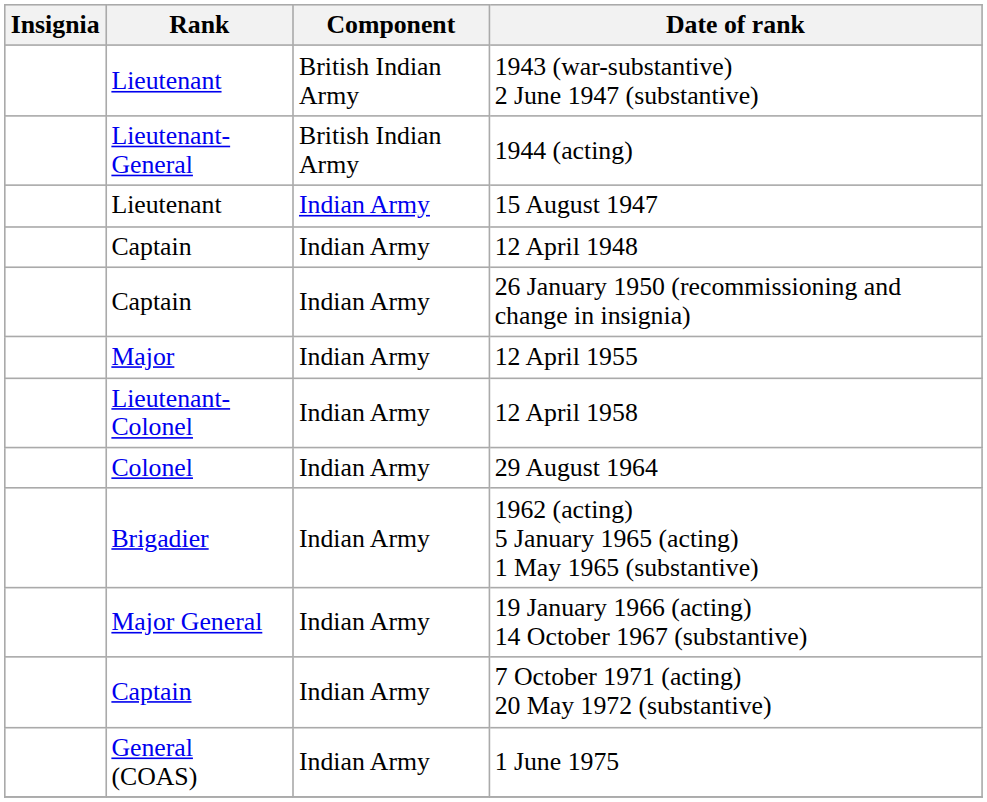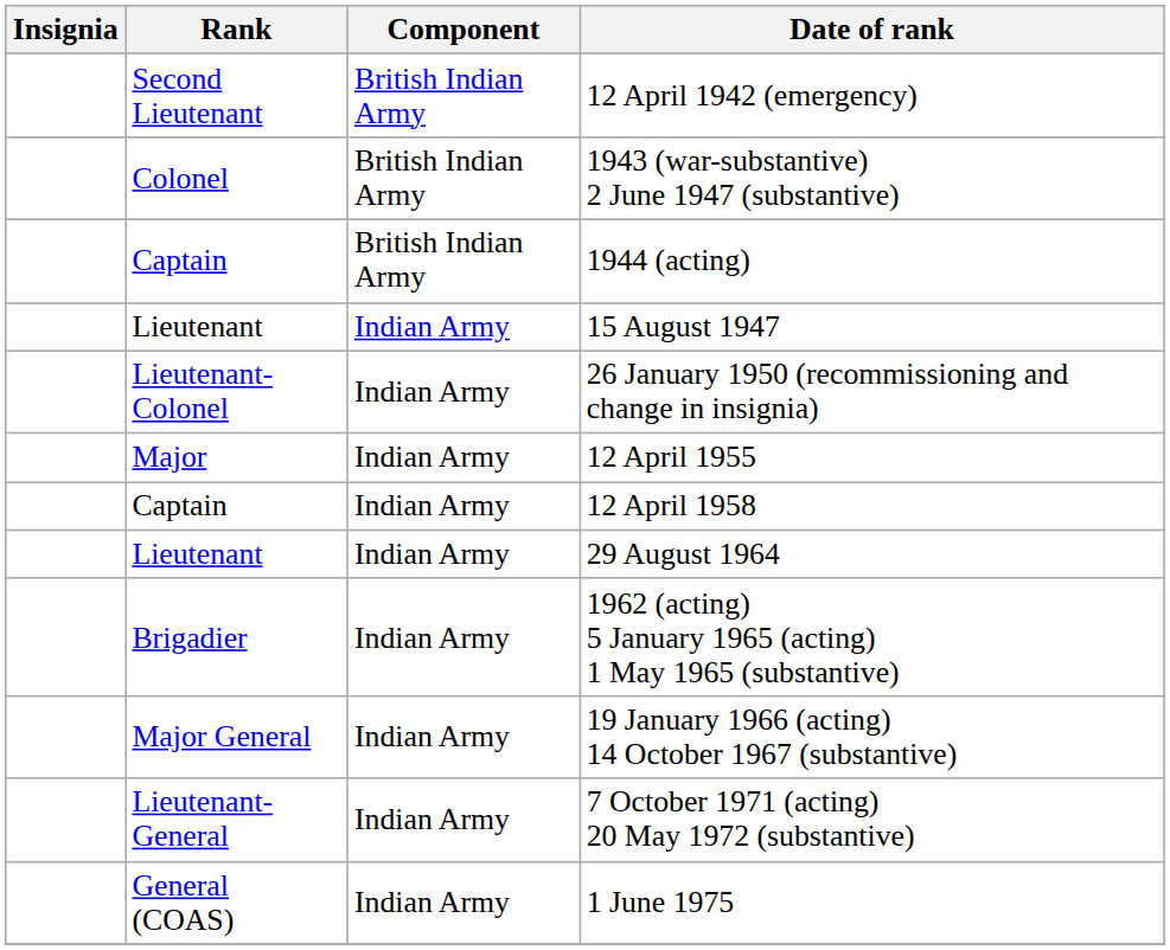+ row: Second Lieutenant | British Indian Army | 12 April 1942 (emergency)
1943 (war-substantive) 2 June 1947 (substantive) | Rank: Lieutenant -> Colonel
1944 (acting) | Rank: Lieutenant-General -> Captain
- row: Captain | Indian Army | 12 April 1948
26 January 1950 (recommissioning and change in insignia) | Rank: Captain -> Lieutenant-Colonel
12 April 1958 | Rank: Lieutenant-Colonel -> Captain
29 August 1964 | Rank: Colonel -> Lieutenant
7 October 1971 (acting) 20 May 1972 (substantive) | Rank: Captain -> Lieutenant-General
